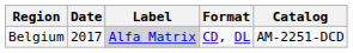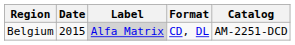Belgium | Date: 2017 -> 2015
